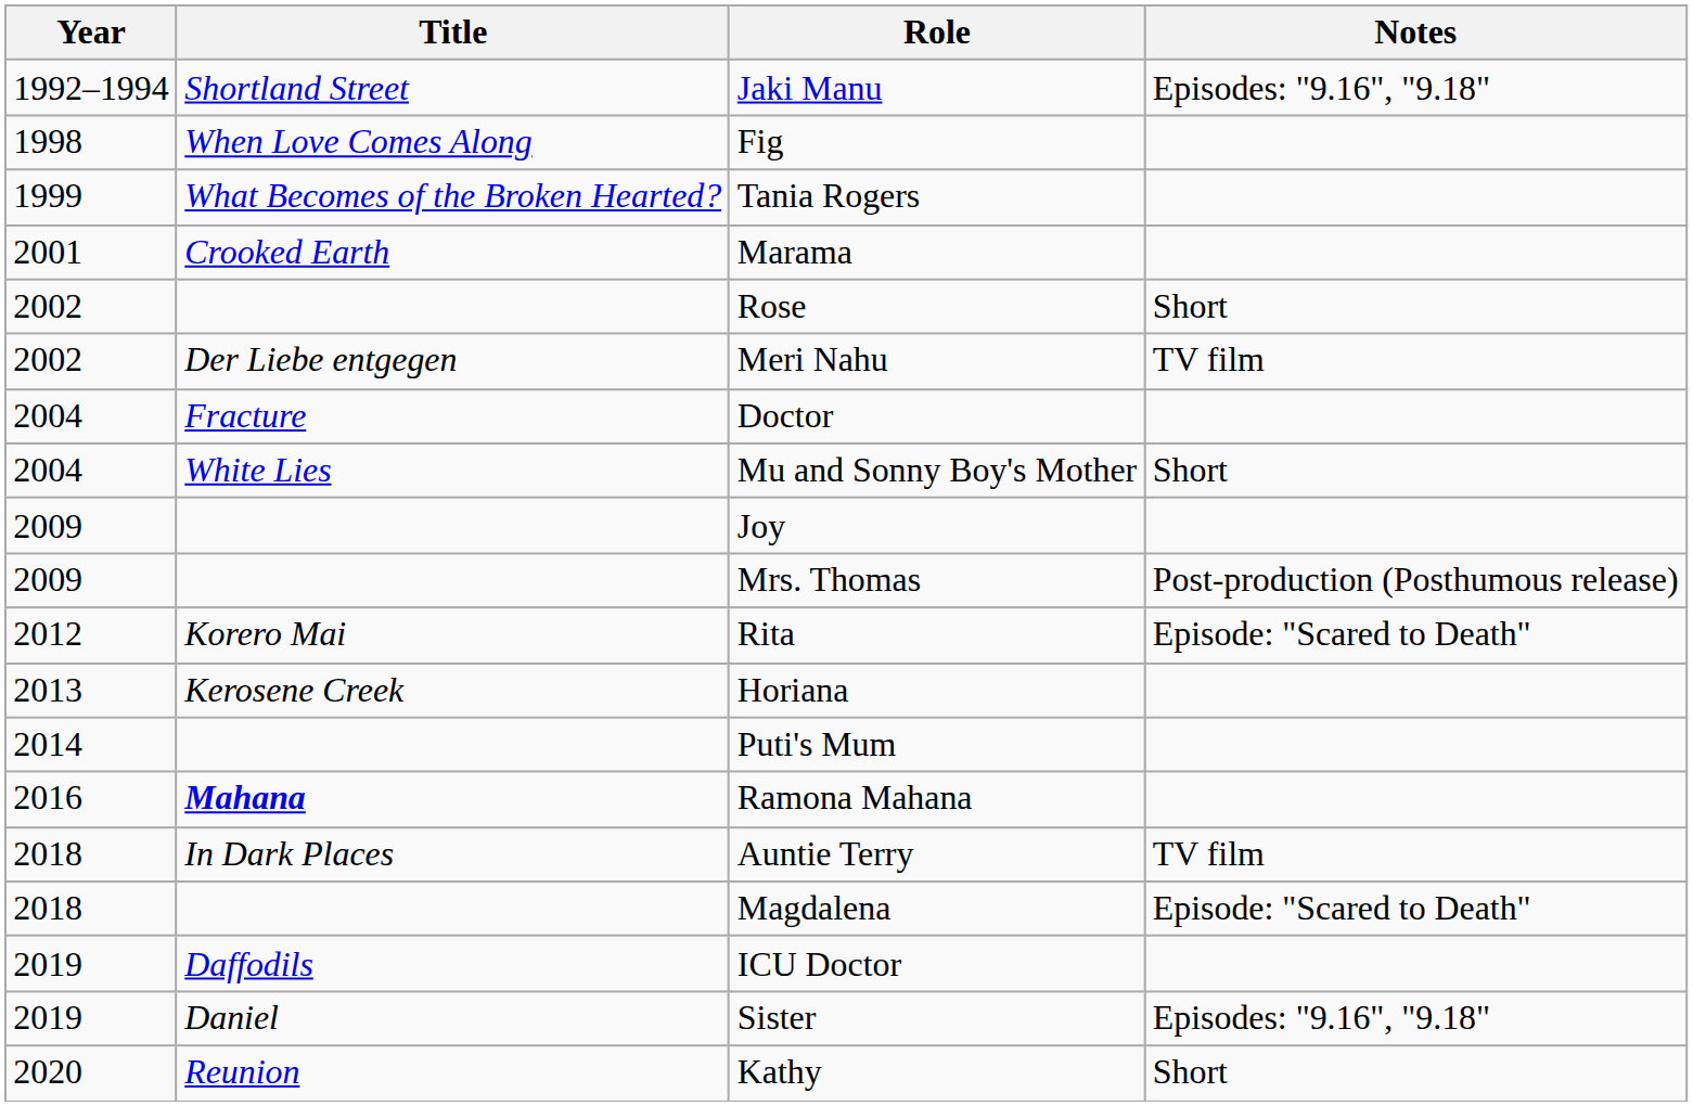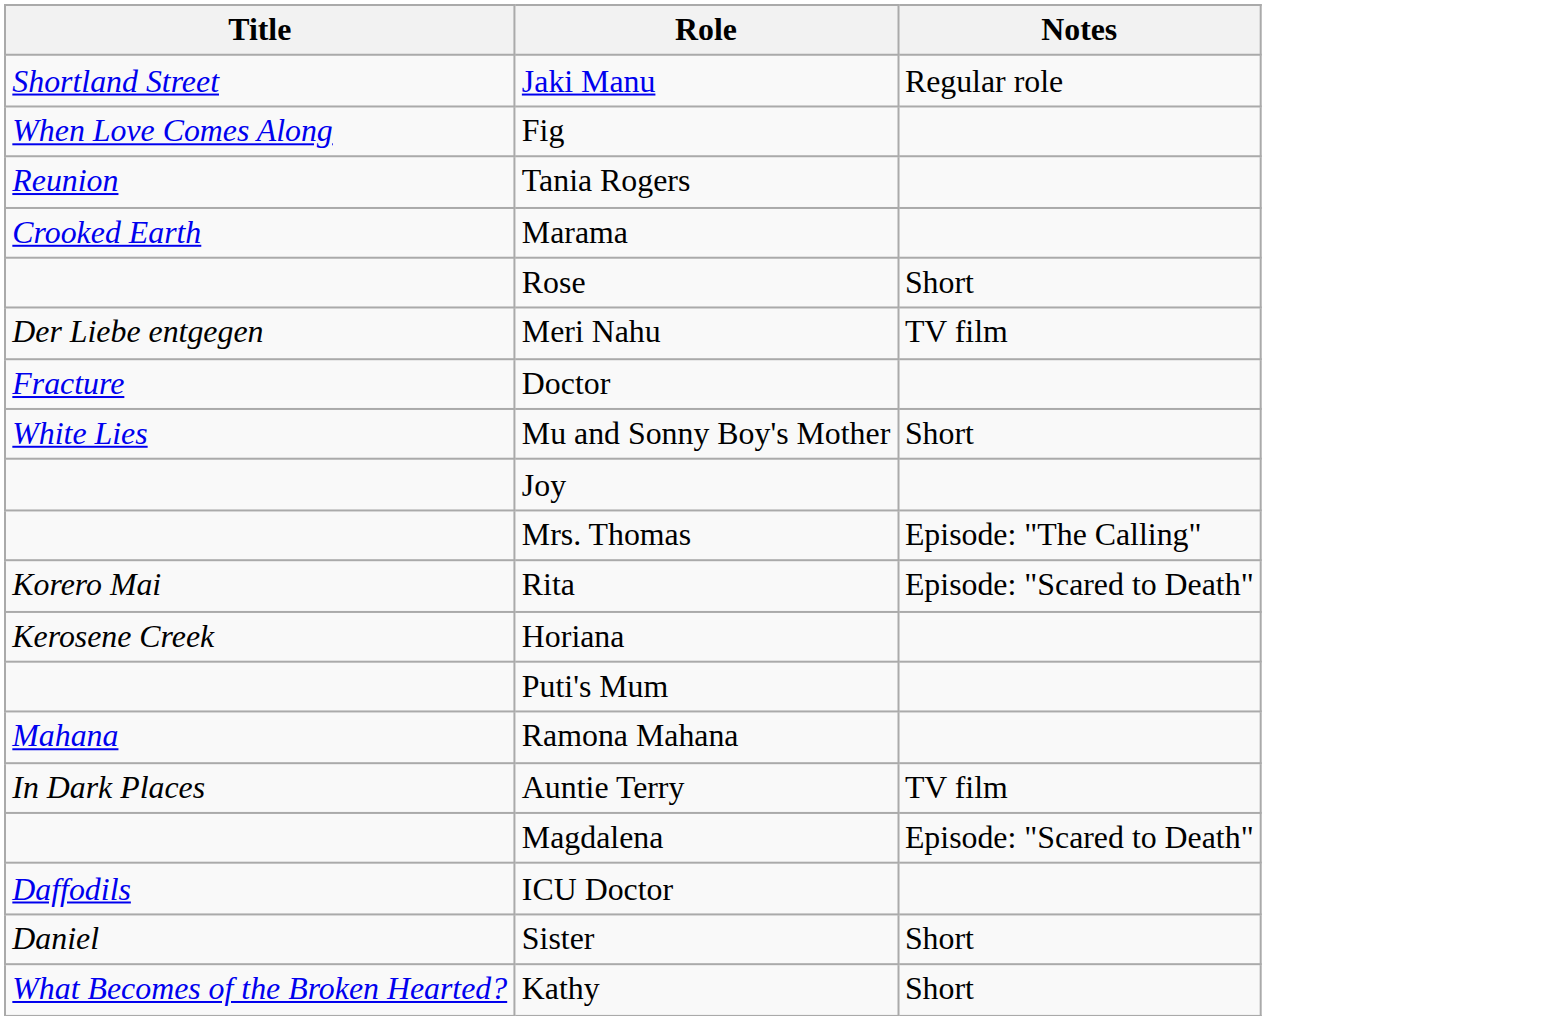- column: Year | 1992–1994 | 1998 | 1999 | 2001 | 2002 | 2002 | 2004 | 2004 | 2009 | 2009 | 2012 | 2013 | 2014 | 2016 | 2018 | 2018 | 2019 | 2019 | 2020
Jaki Manu | Notes: Episodes: "9.16", "9.18" -> Regular role
Tania Rogers | Title: What Becomes of the Broken Hearted? -> Reunion
Mrs. Thomas | Notes: Post-production (Posthumous release) -> Episode: "The Calling"
Ramona Mahana | Title: bold -> normal
Sister | Notes: Episodes: "9.16", "9.18" -> Short
Kathy | Title: Reunion -> What Becomes of the Broken Hearted?
